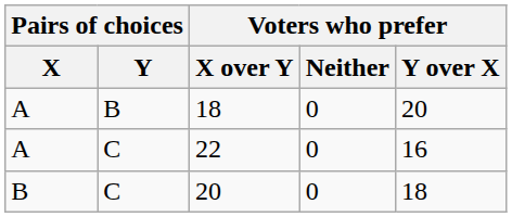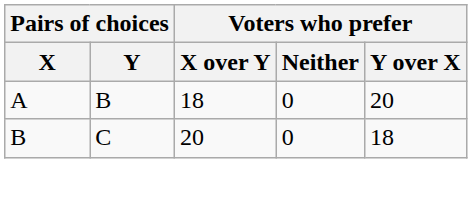- row: A | C | 22 | 0 | 16
